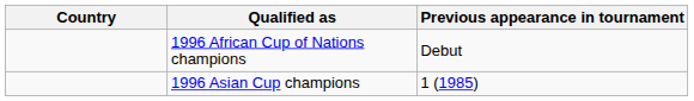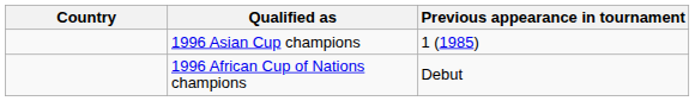rows swapped: 1996 African Cup of Nations champions <-> 1996 Asian Cup champions
